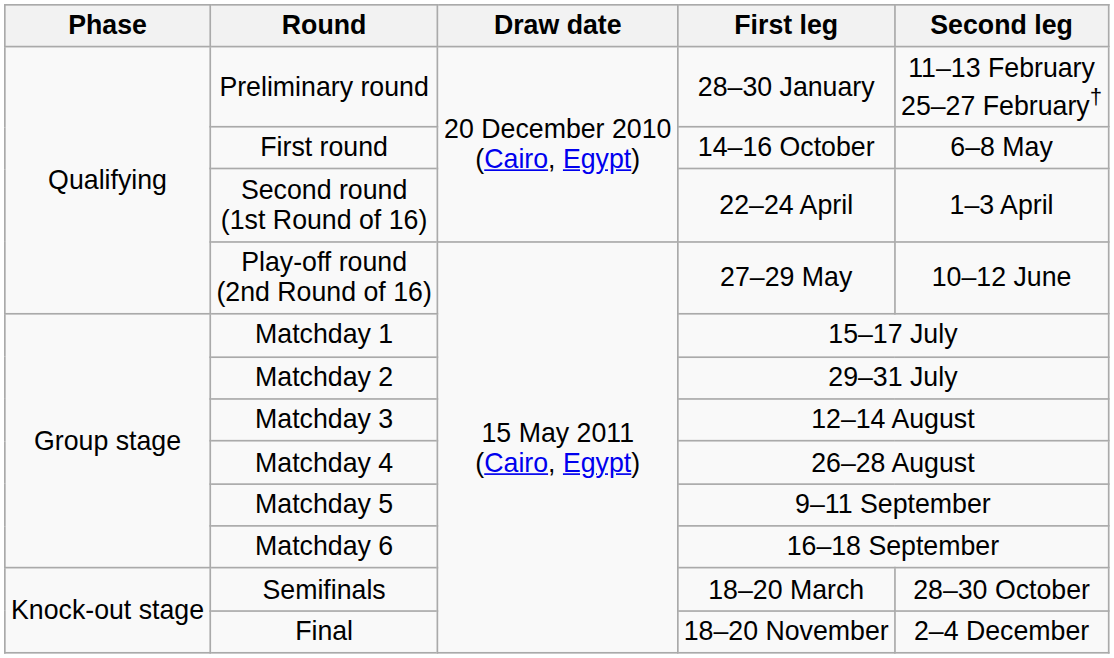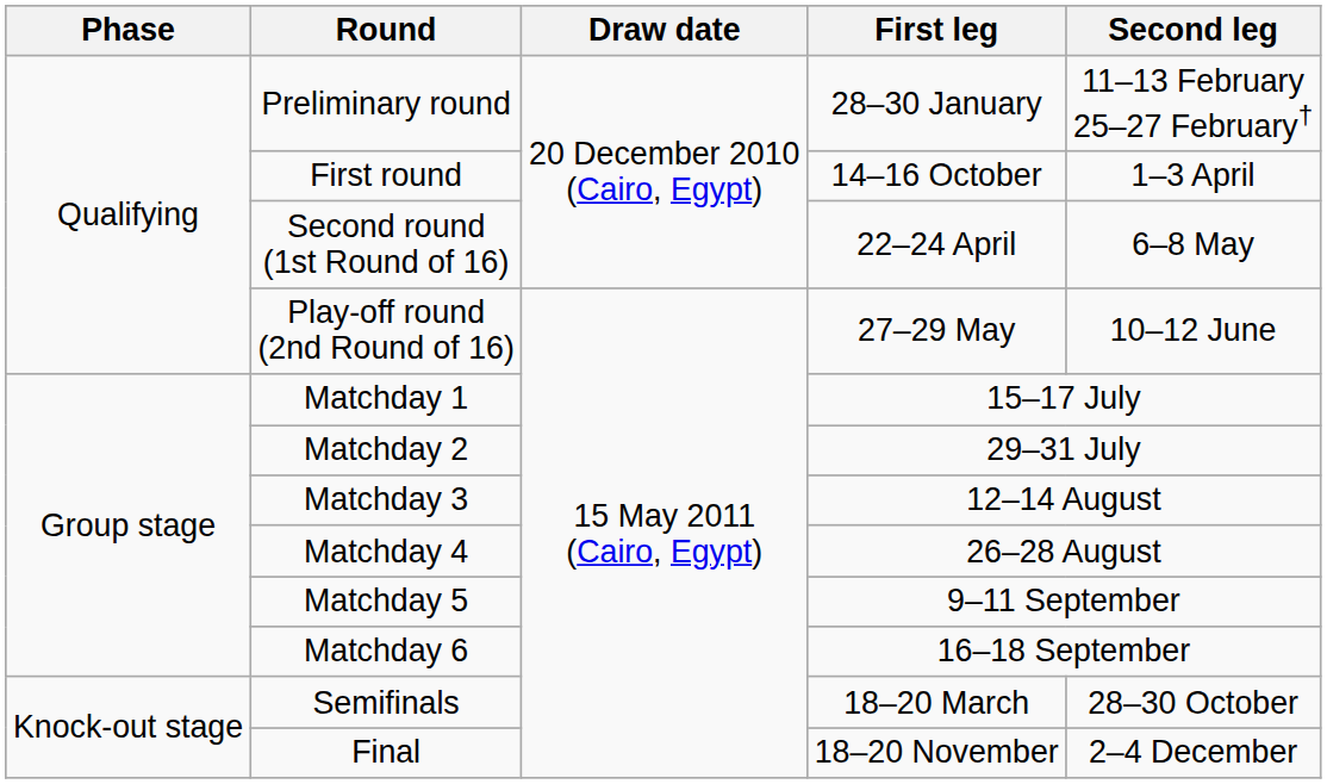First round | Second leg: 6–8 May -> 1–3 April
Second round (1st Round of 16) | Second leg: 1–3 April -> 6–8 May
